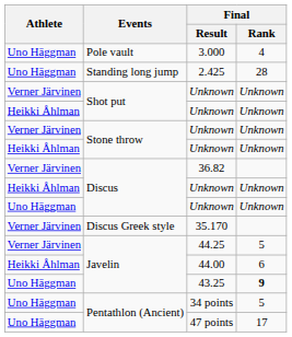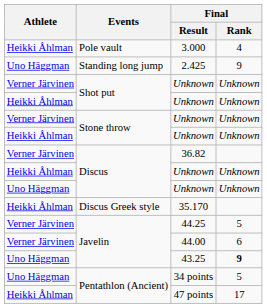3.000 | Athlete: Uno Häggman -> Heikki Åhlman
2.425 | Final / Rank: 28 -> 9
35.170 | Athlete: Verner Järvinen -> Heikki Åhlman
44.00 | Athlete: Heikki Åhlman -> Verner Järvinen
47 points | Athlete: Uno Häggman -> Heikki Åhlman
